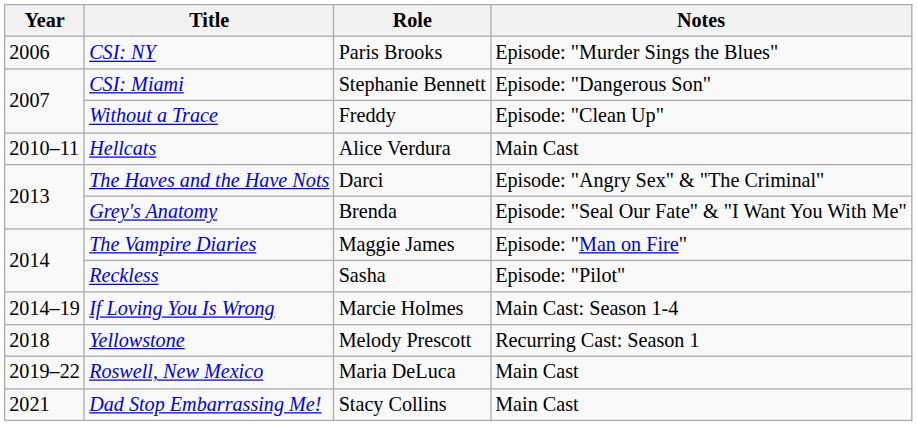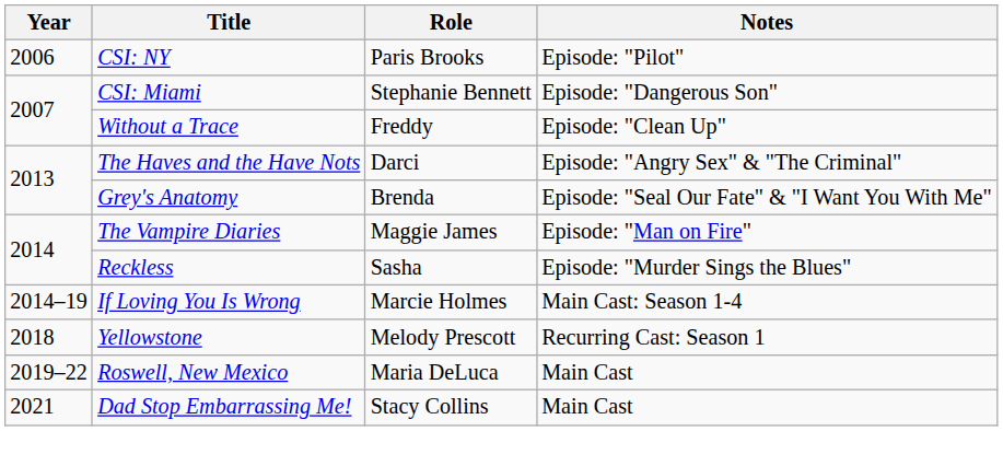CSI: NY | Notes: Episode: "Murder Sings the Blues" -> Episode: "Pilot"
- row: 2010–11 | Hellcats | Alice Verdura | Main Cast
Reckless | Notes: Episode: "Pilot" -> Episode: "Murder Sings the Blues"
